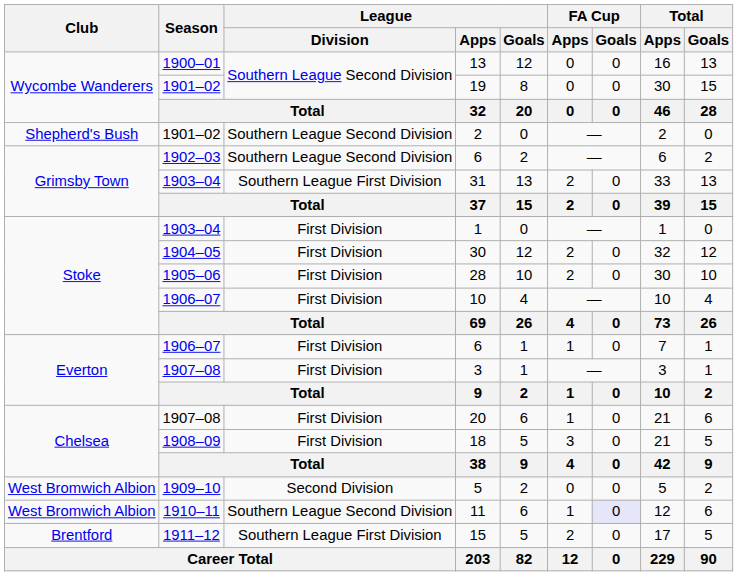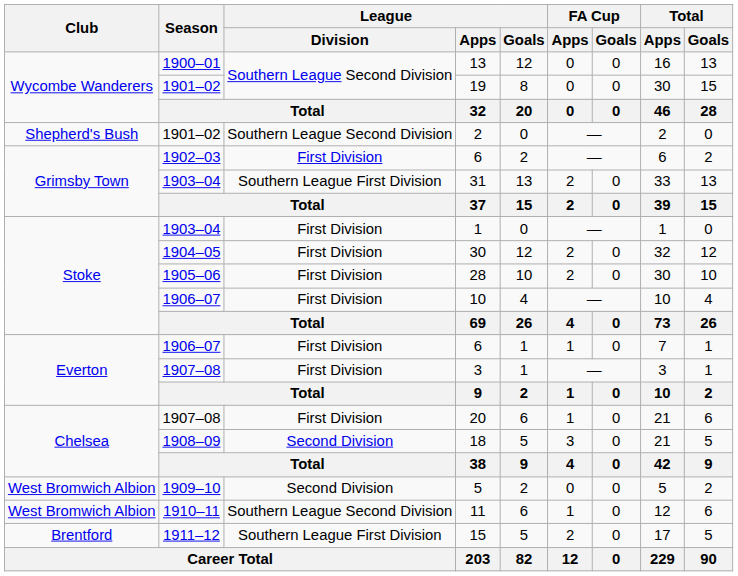1902–03 / 6 | League / Division: Southern League Second Division -> First Division
18 | League / Division: First Division -> Second Division
11 | FA Cup / Goals: lavender background -> no background
